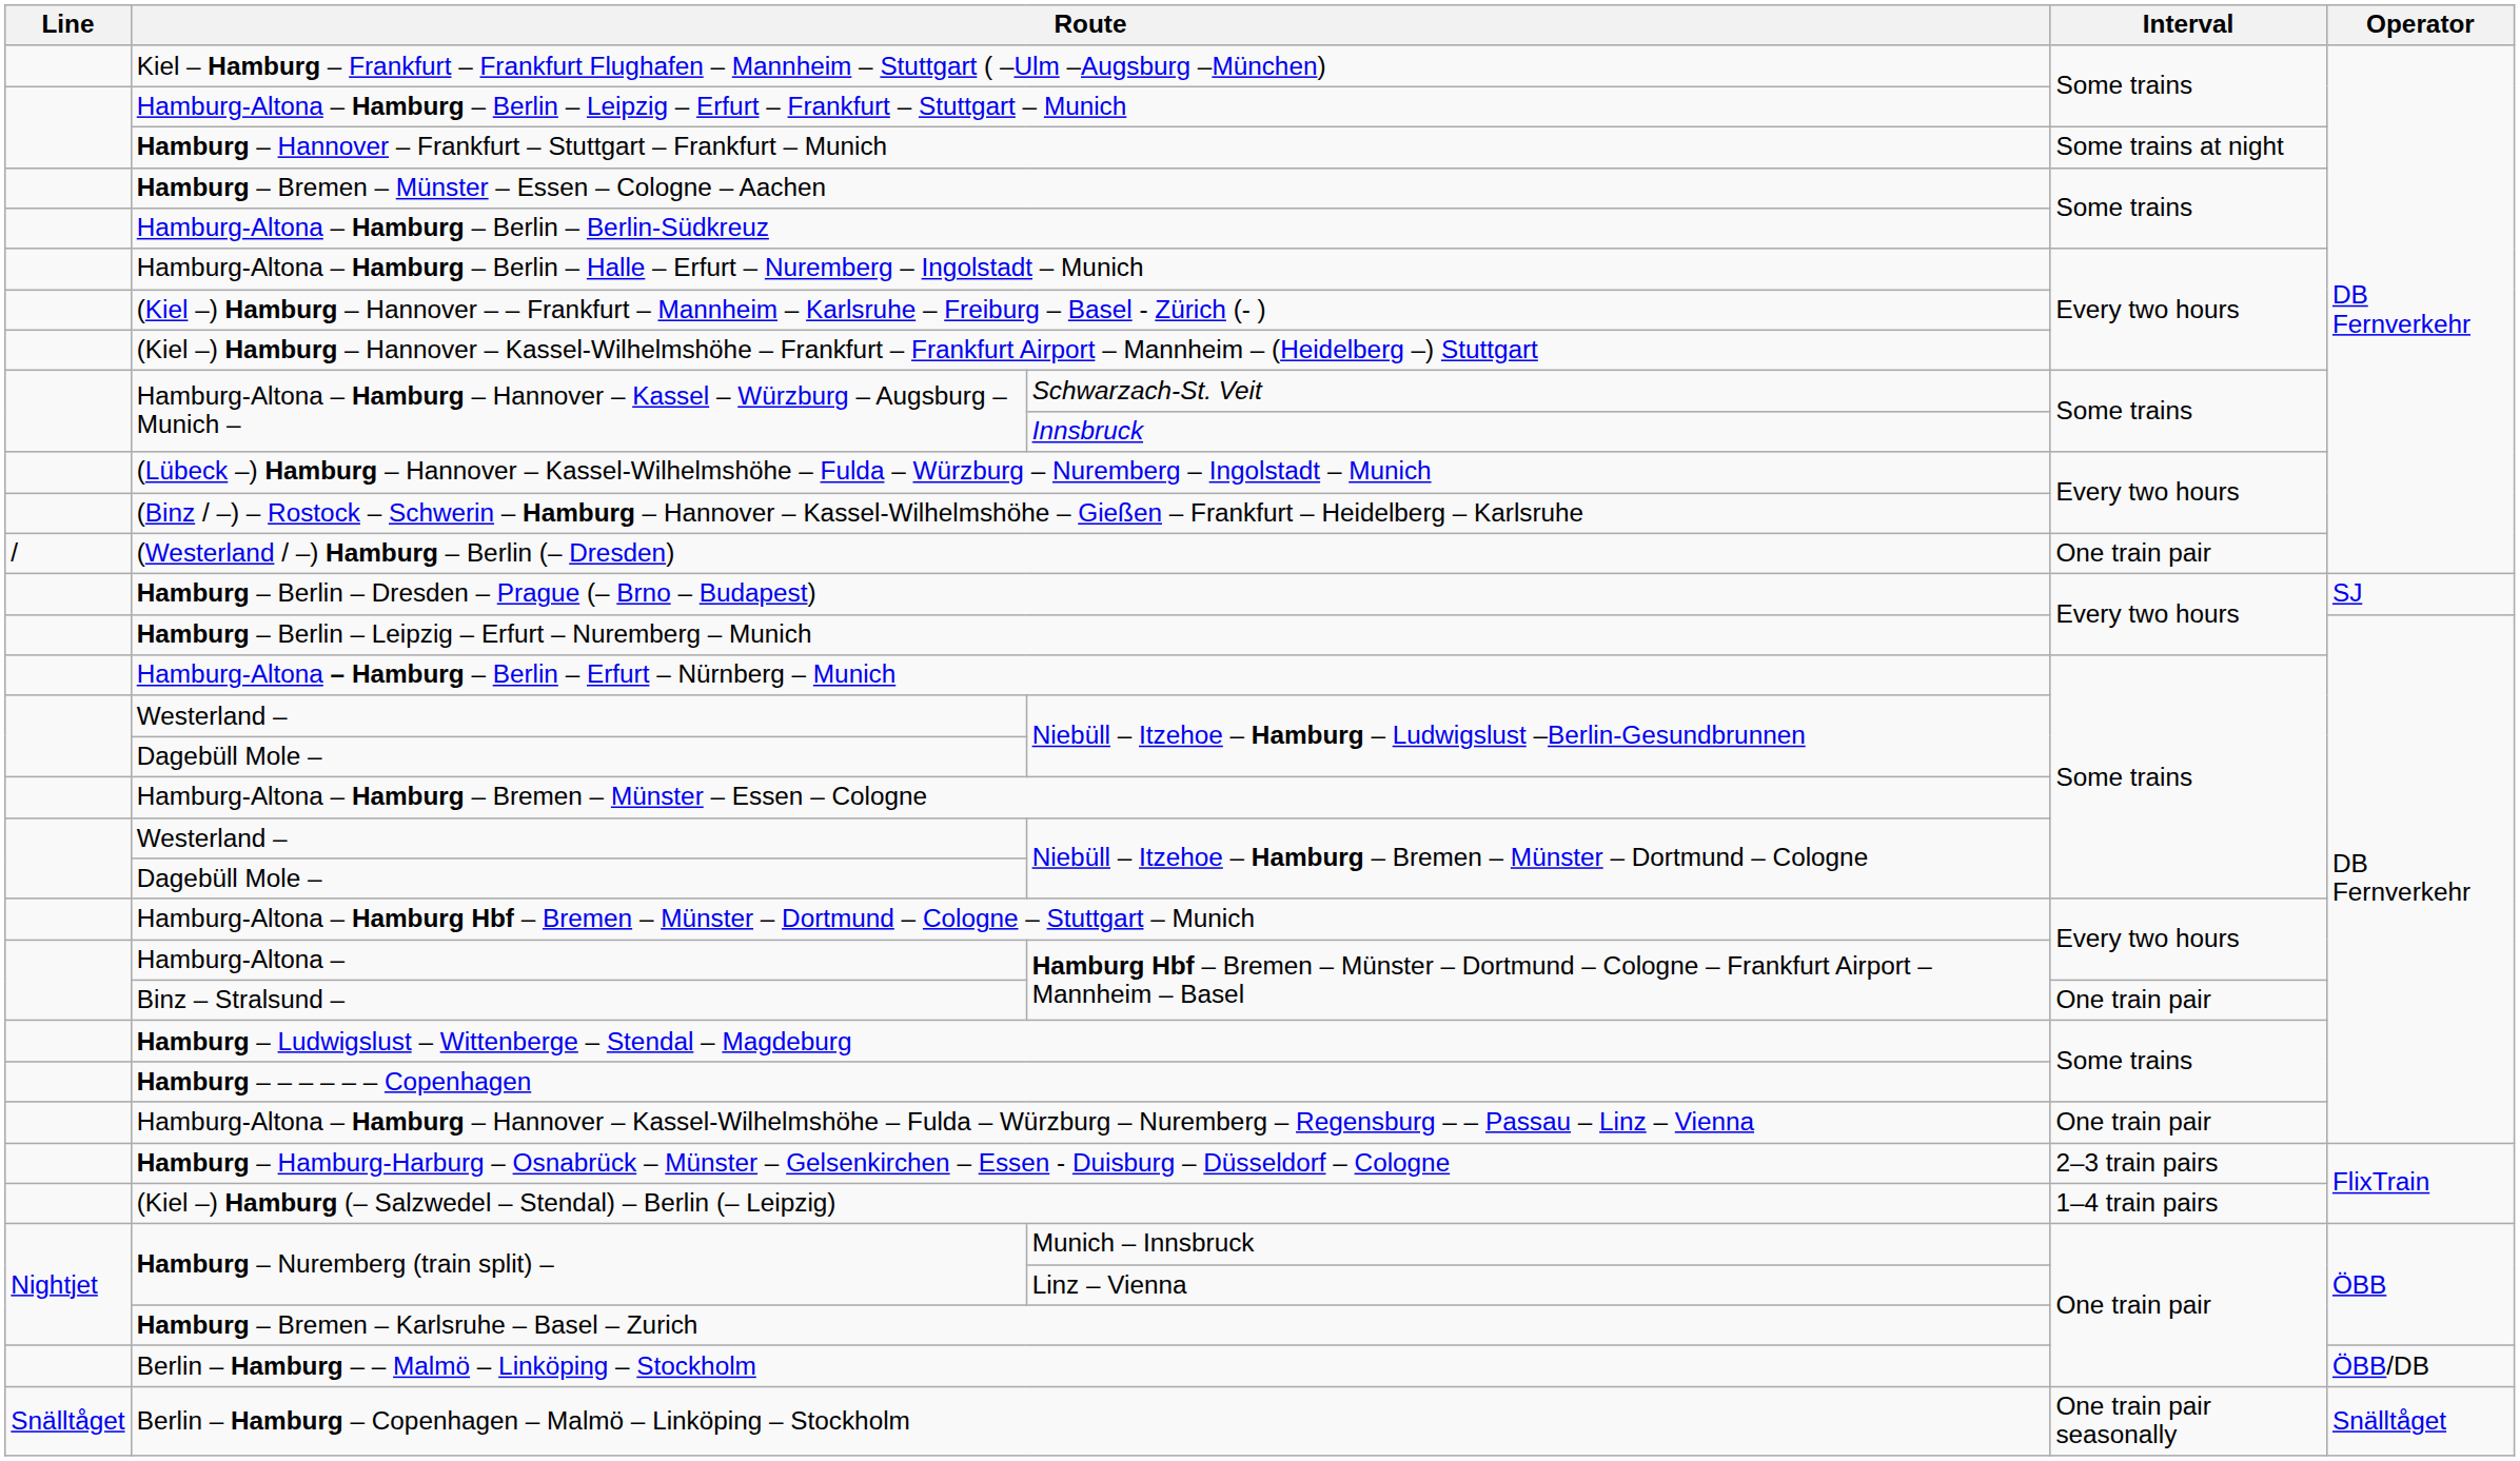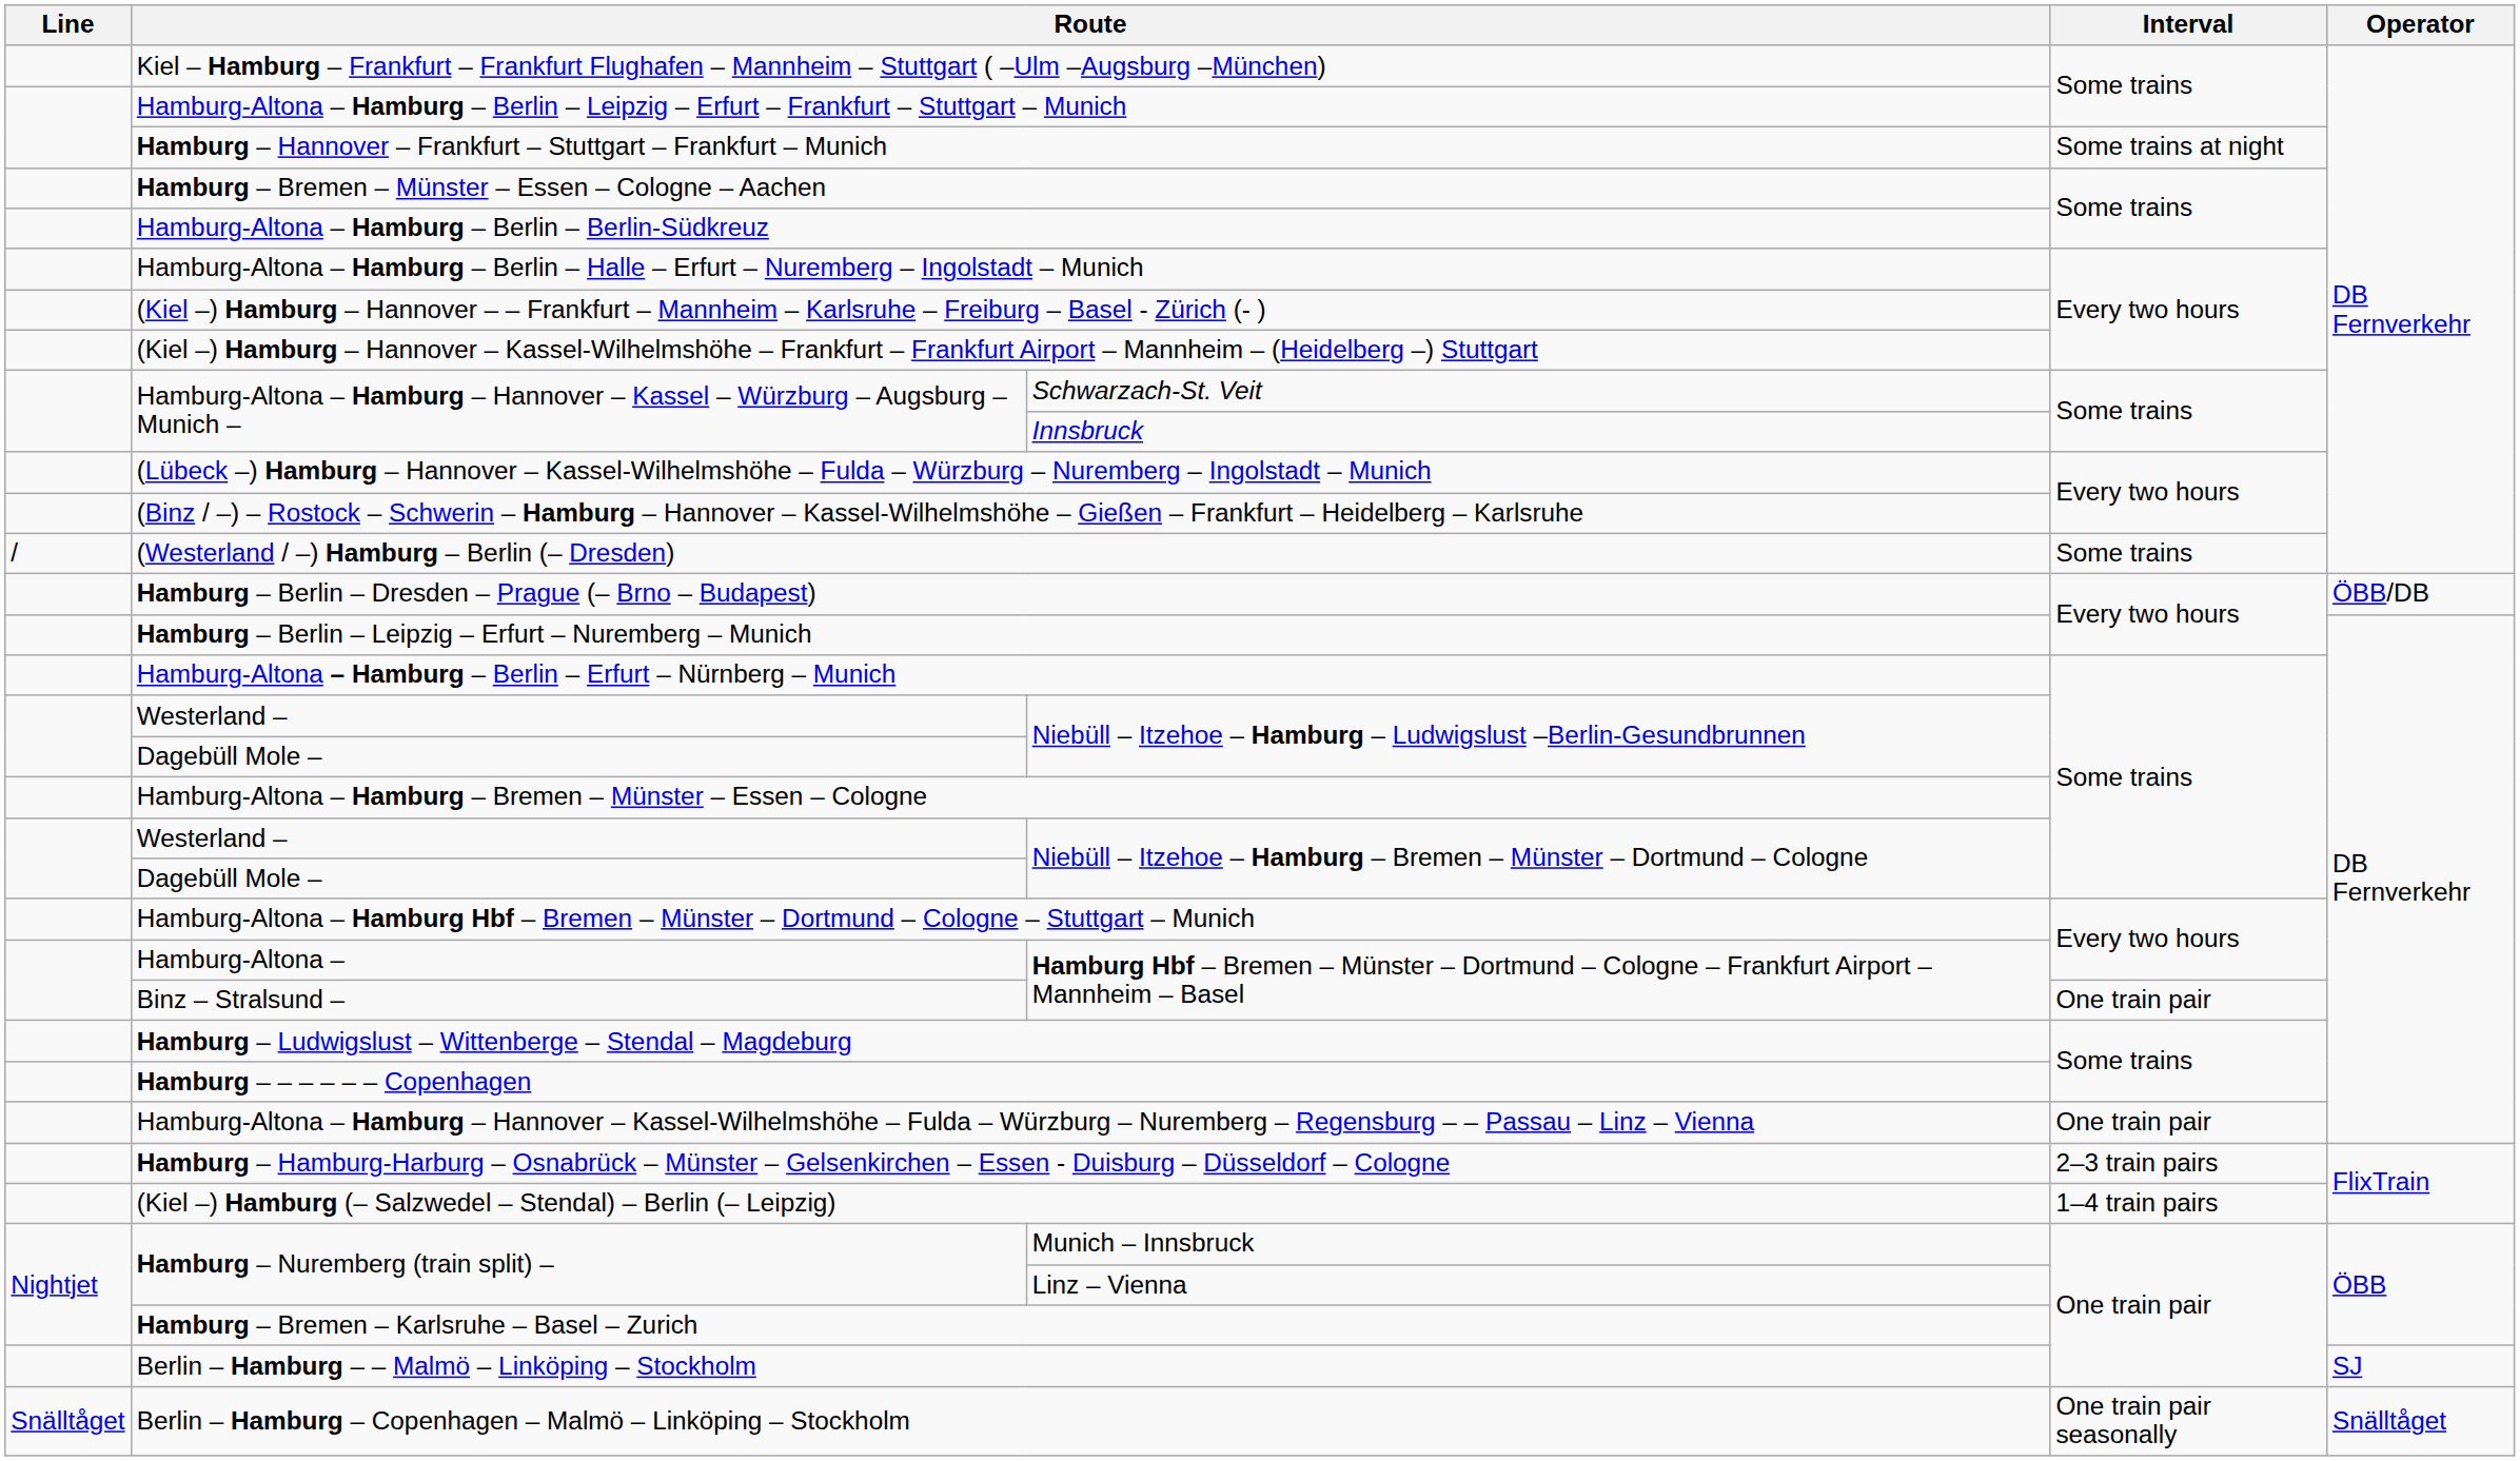(Westerland / –) Hamburg – Berlin (– Dresden) | Interval: One train pair -> Some trains
Hamburg – Berlin – Dresden – Prague (– Brno – Budapest) | Operator: SJ -> ÖBB/DB
Berlin – Hamburg – – Malmö – Linköping – Stockholm | Operator: ÖBB/DB -> SJ
